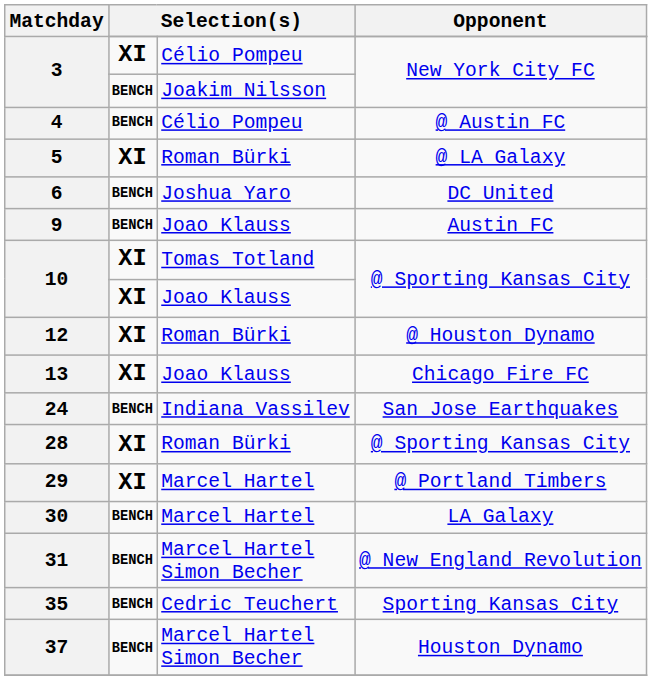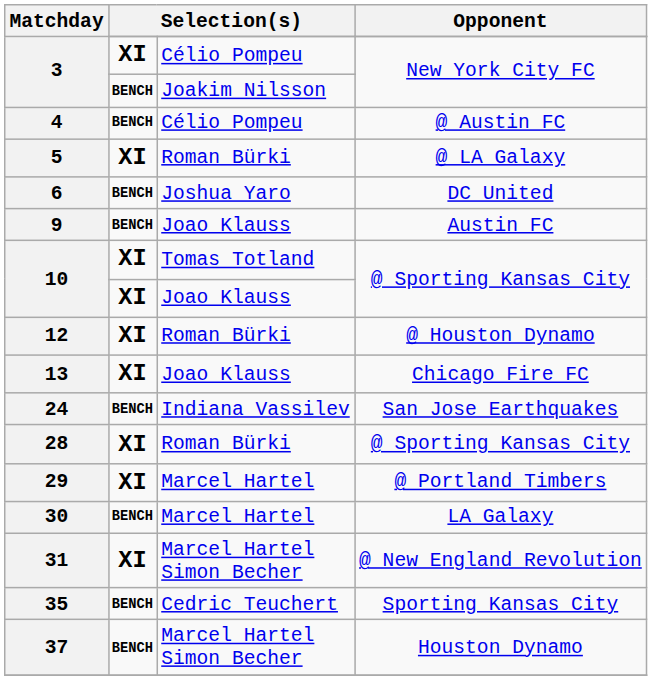31 | column 2: BENCH -> XI
